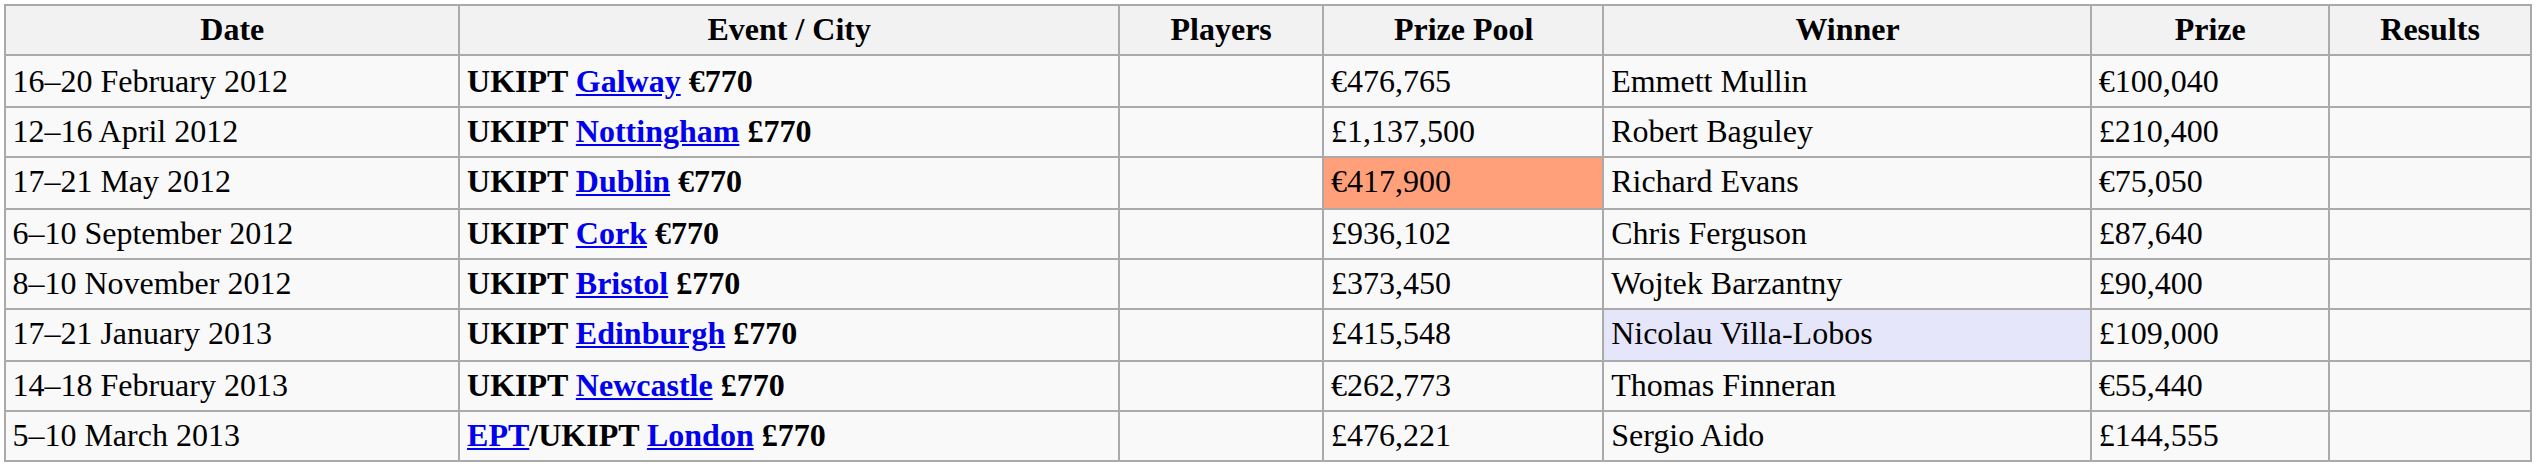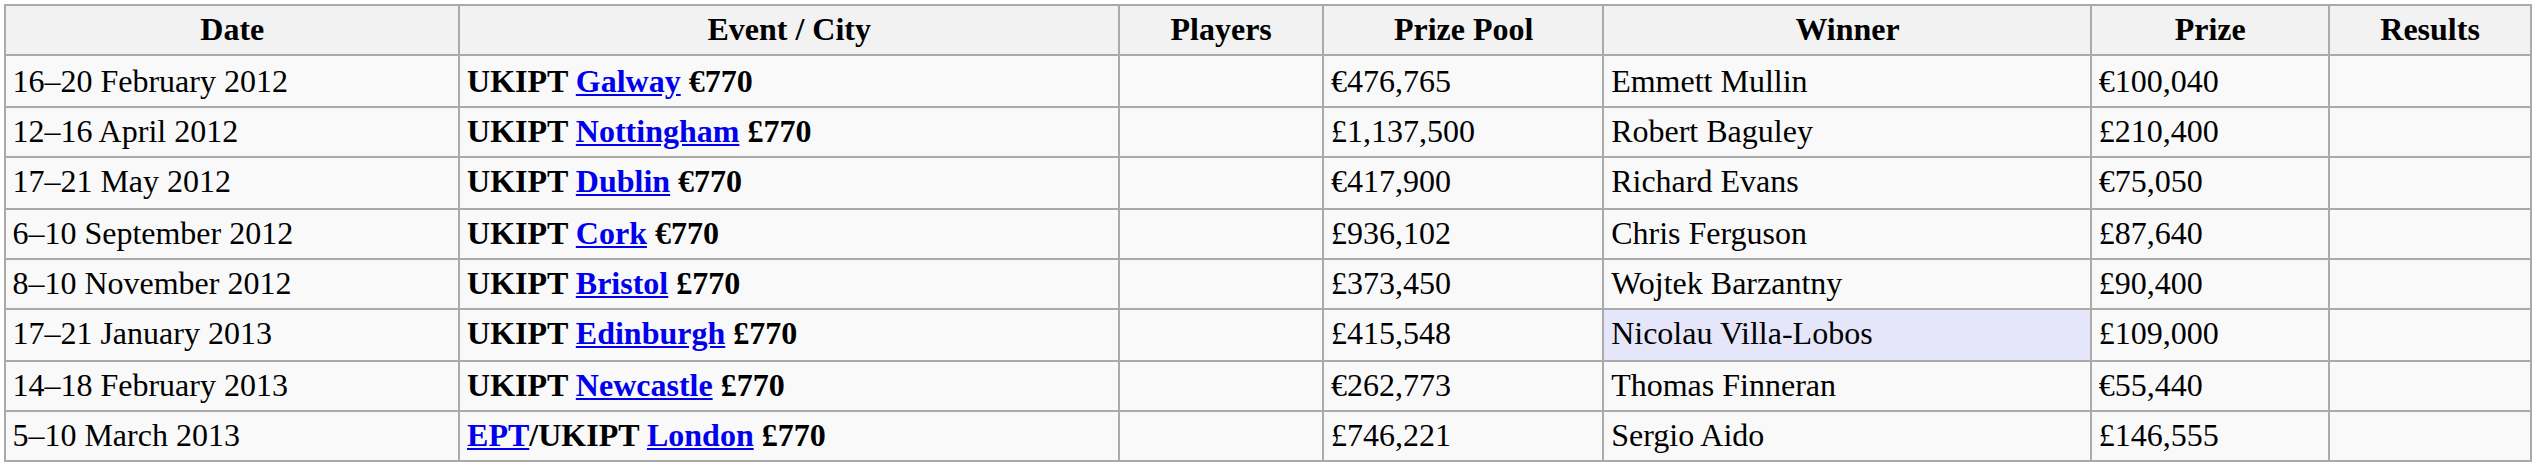17–21 May 2012 | Prize Pool: lightsalmon background -> no background
5–10 March 2013 | Prize Pool: £476,221 -> £746,221
5–10 March 2013 | Prize: £144,555 -> £146,555
